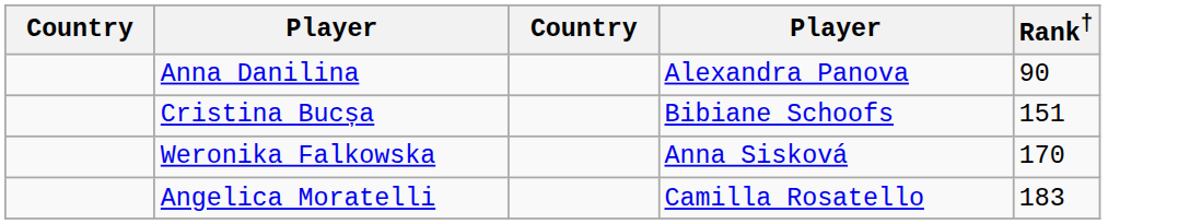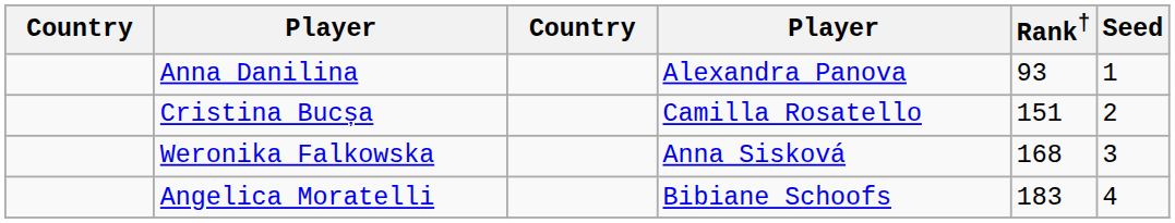+ column: Seed | 1 | 2 | 3 | 4
Anna Danilina | Rank†: 90 -> 93
Cristina Bucșa | column 4: Bibiane Schoofs -> Camilla Rosatello
Weronika Falkowska | Rank†: 170 -> 168
Angelica Moratelli | column 4: Camilla Rosatello -> Bibiane Schoofs
